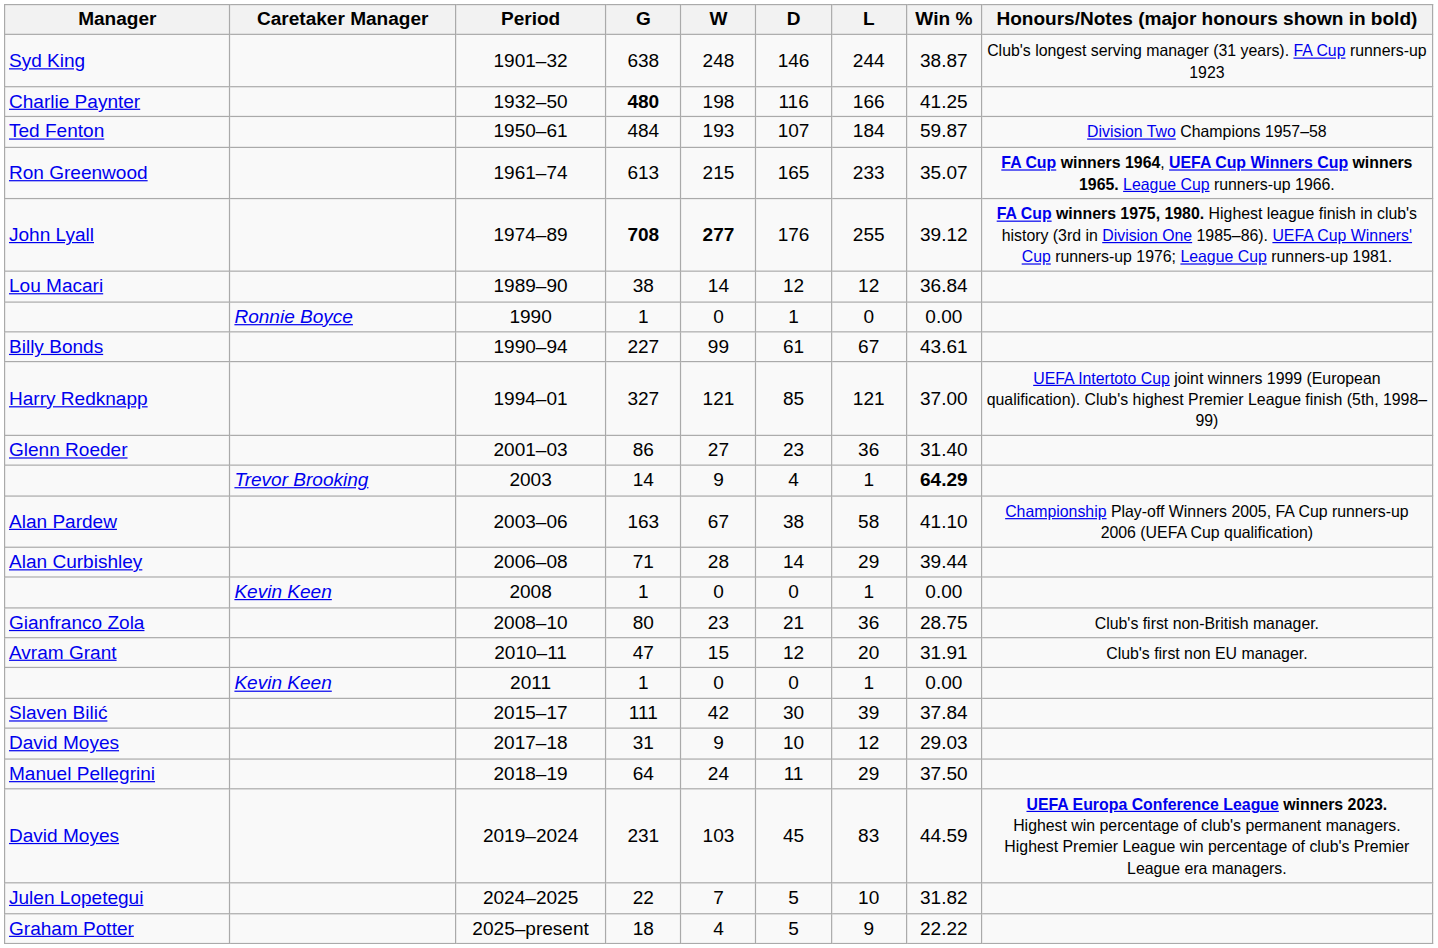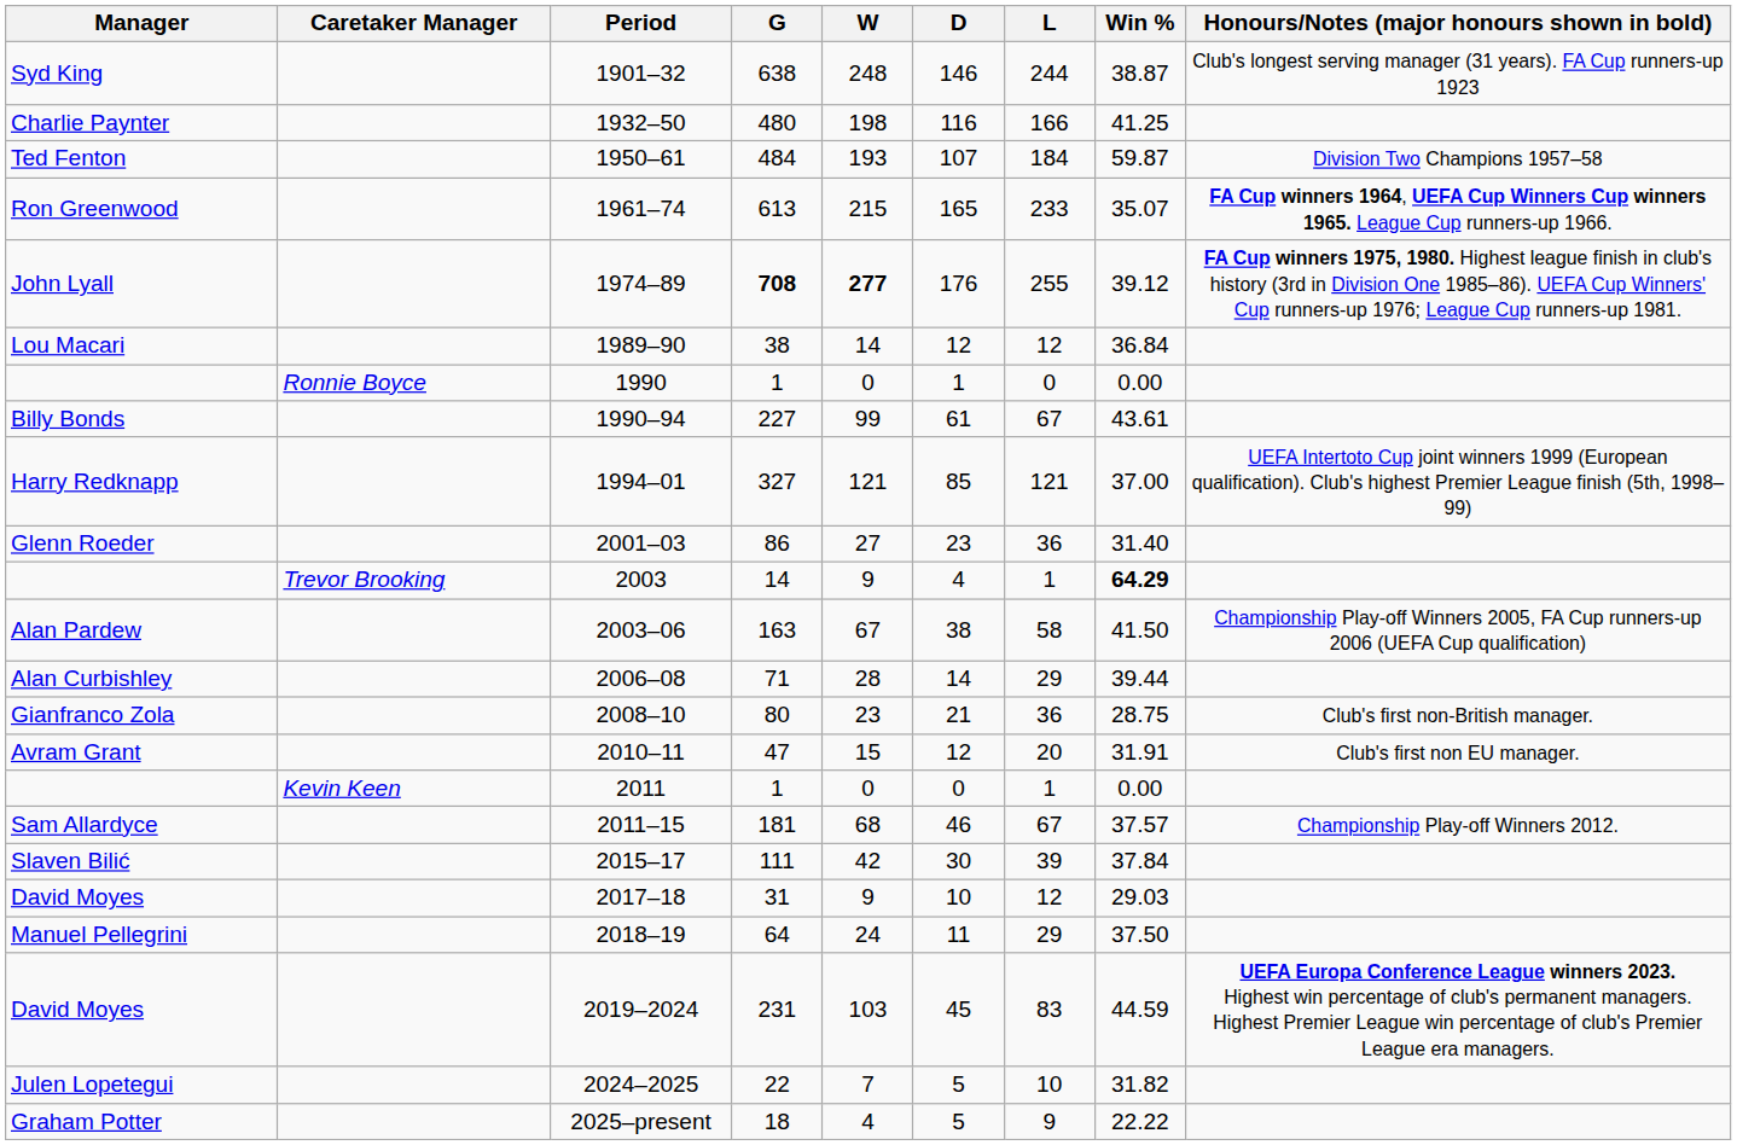1932–50 | G: bold -> normal
2003–06 | Win %: 41.10 -> 41.50
- row: Kevin Keen | 2008 | 1 | 0 | 0 | 1 | 0.00
+ row: Sam Allardyce | 2011–15 | 181 | 68 | 46 | 67 | 37.57 | Championship Play-off Winners 2012.
